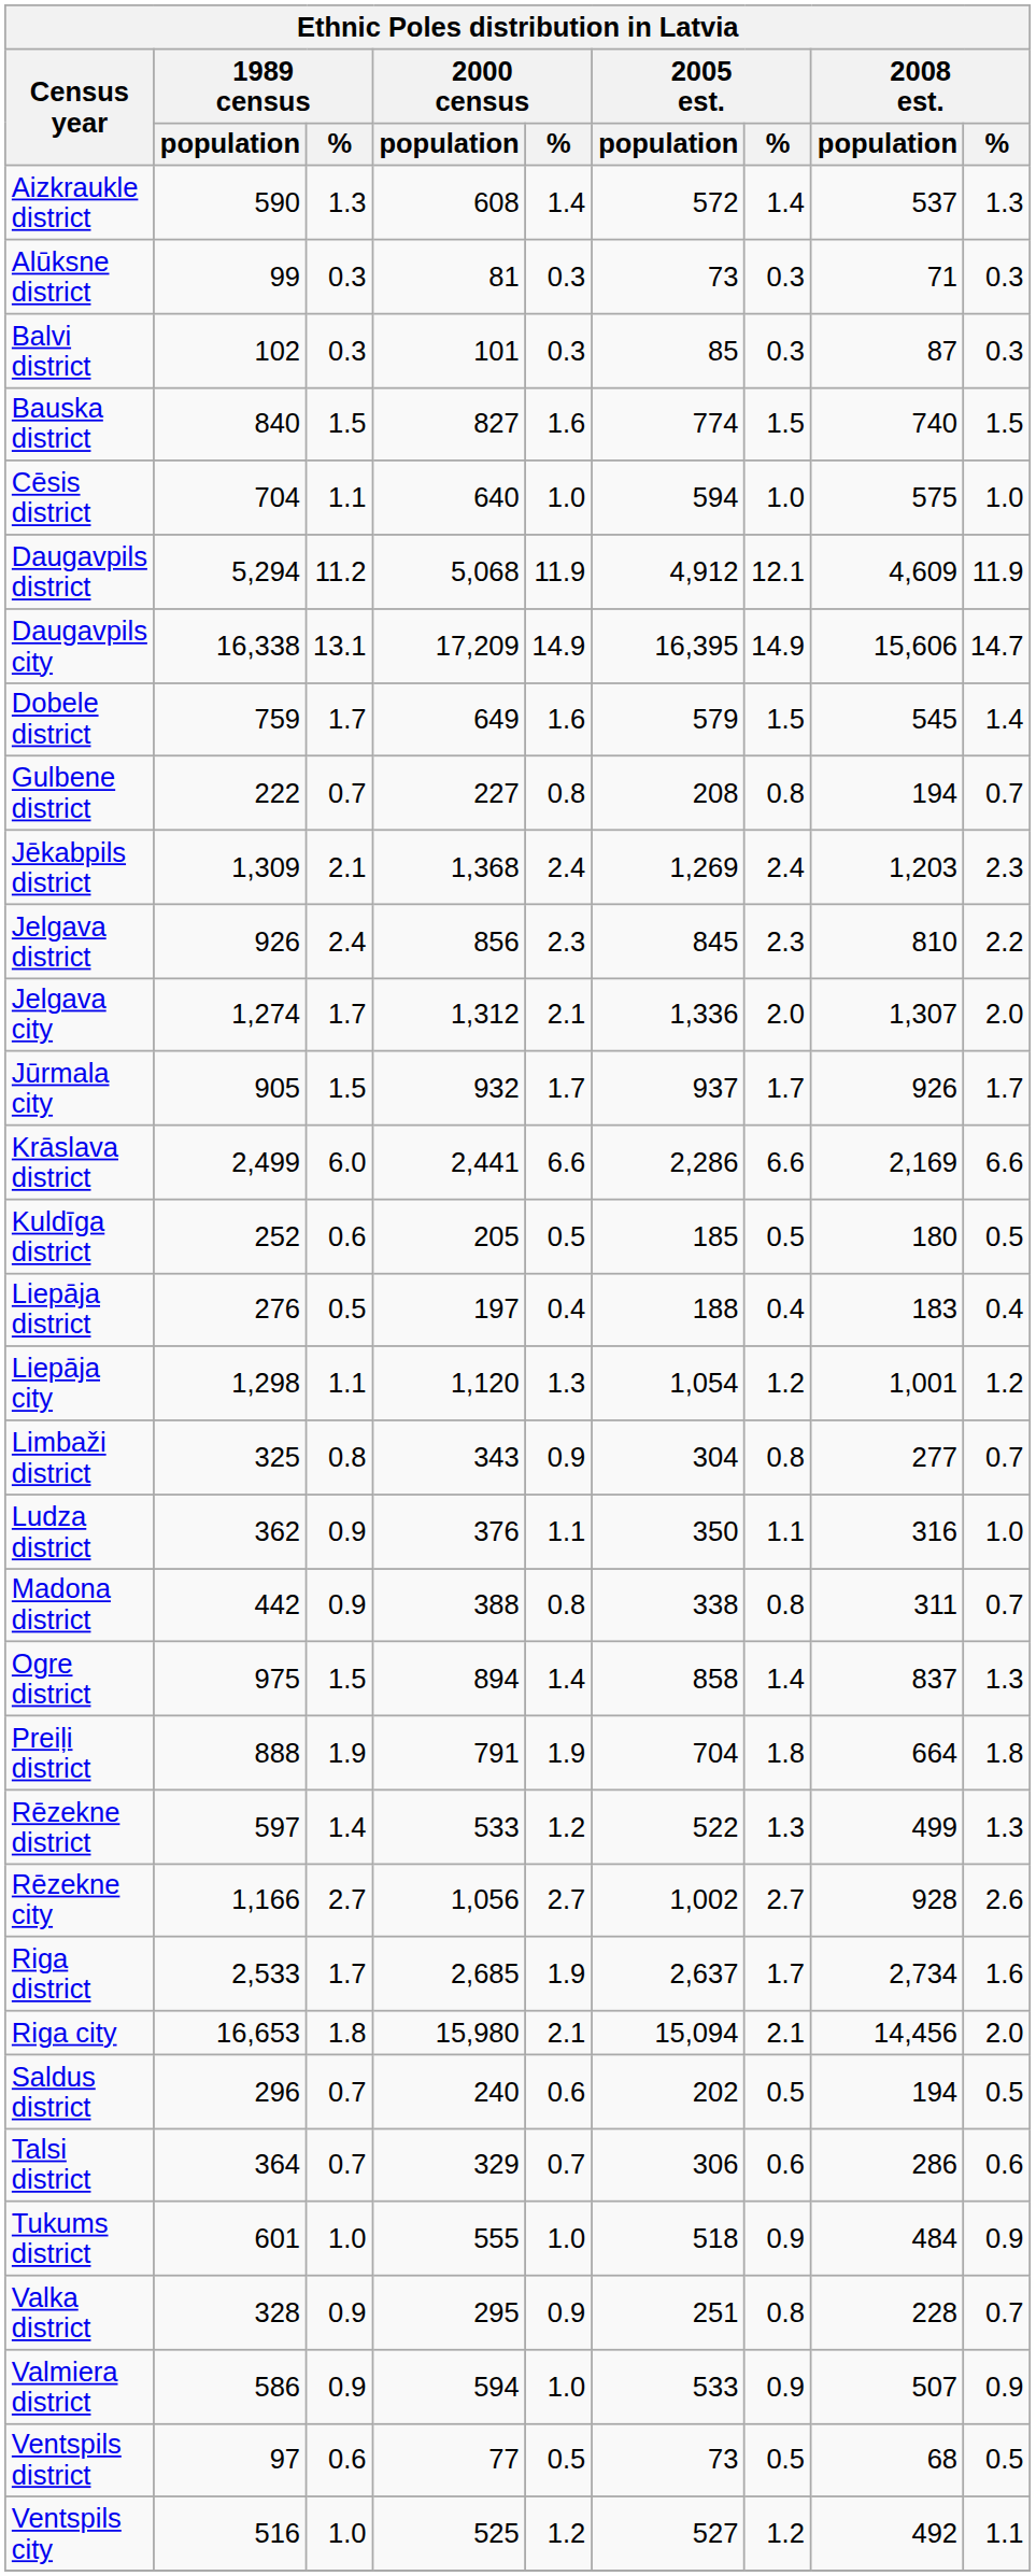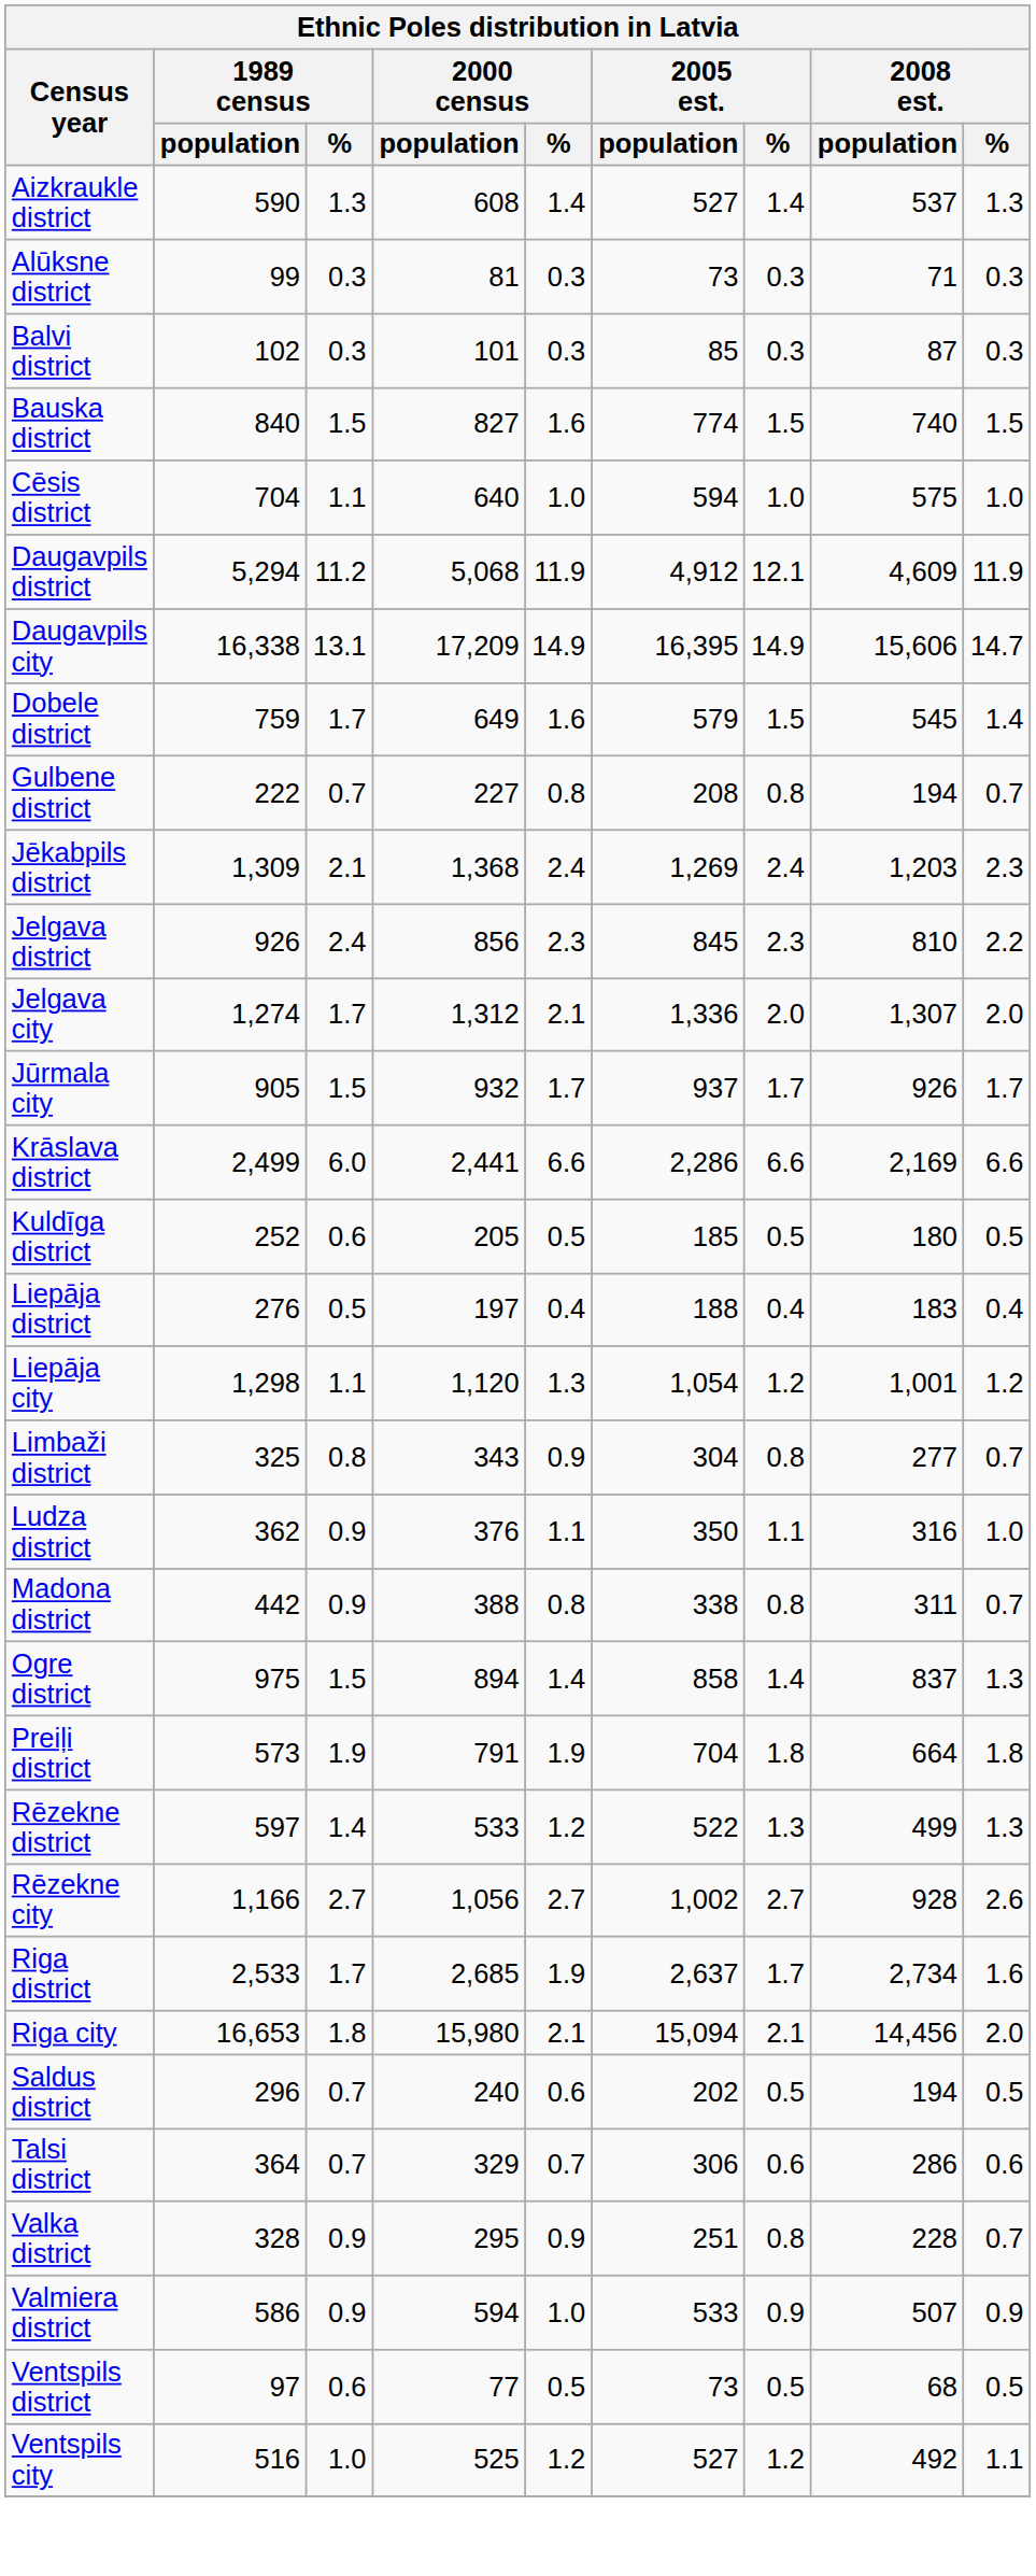Aizkraukle district | 2005 est. / population: 572 -> 527
Preiļi district | 1989 census / population: 888 -> 573
- row: Tukums district | 601 | 1.0 | 555 | 1.0 | 518 | 0.9 | 484 | 0.9
